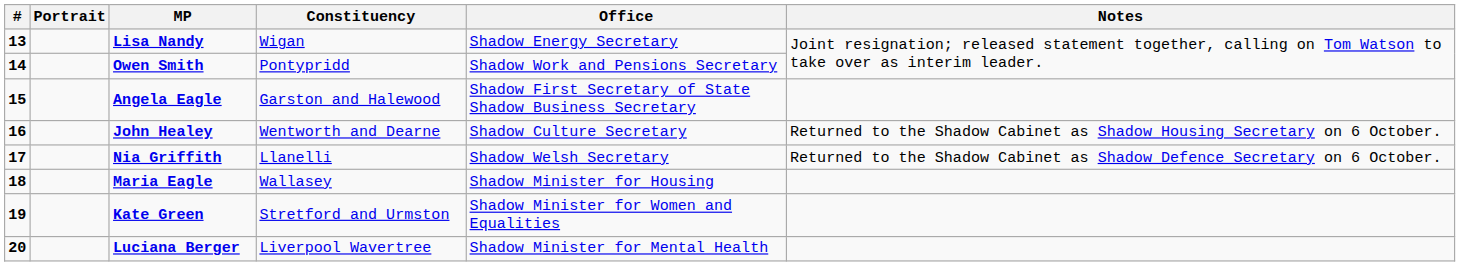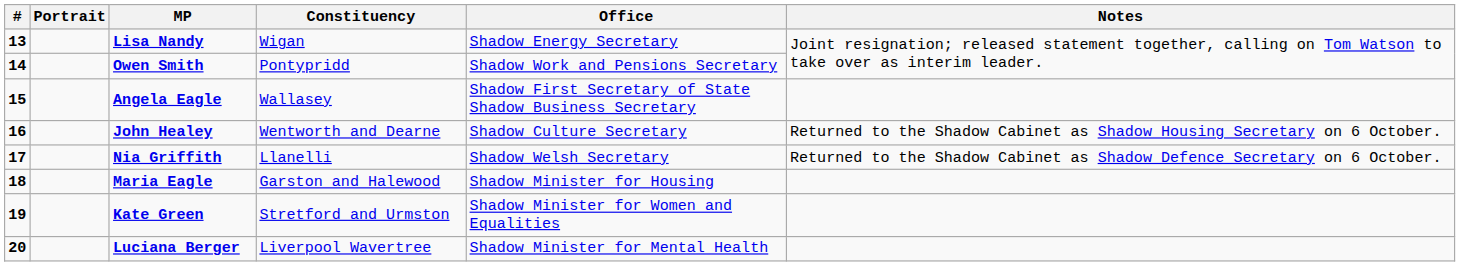Angela Eagle | Constituency: Garston and Halewood -> Wallasey
Maria Eagle | Constituency: Wallasey -> Garston and Halewood
